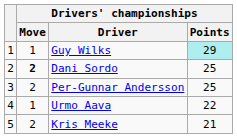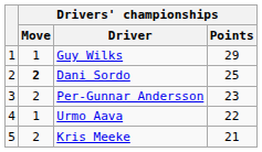Guy Wilks | Drivers' championships / Points: paleturquoise background -> no background
Per-Gunnar Andersson | Drivers' championships / Points: 25 -> 23
